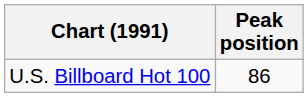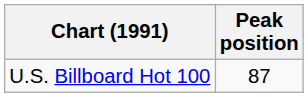U.S. Billboard Hot 100 | Peak position: 86 -> 87
